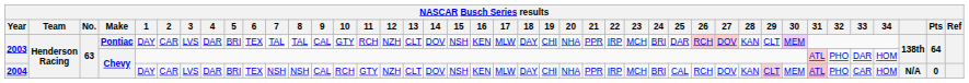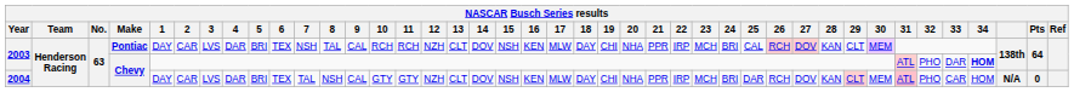2003 / Pontiac | 7: TAL -> NSH
2003 / Pontiac | 10: GTY -> RCH
2003 / Pontiac | 25: DAR -> CAL
2003 / Chevy | 34: normal -> bold
2004 | 7: NSH -> TAL
2004 | 10: RCH -> GTY
2004 | 25: CAL -> DAR
